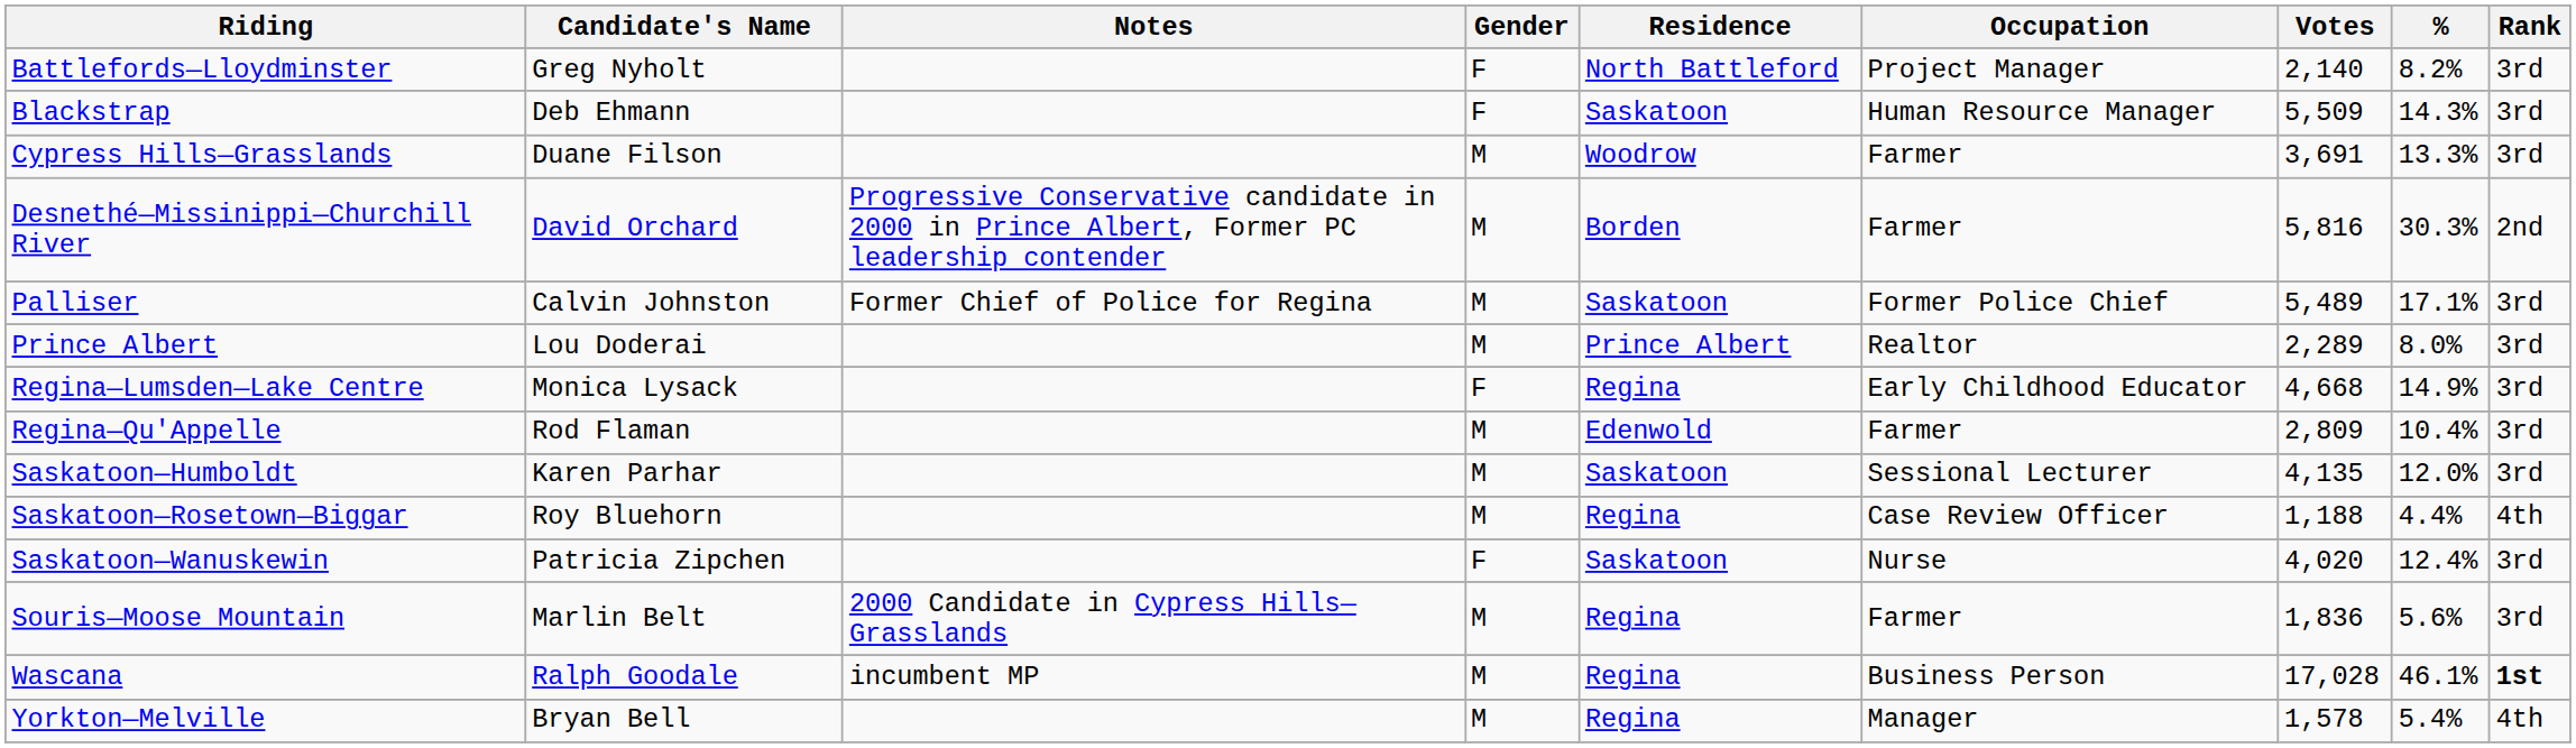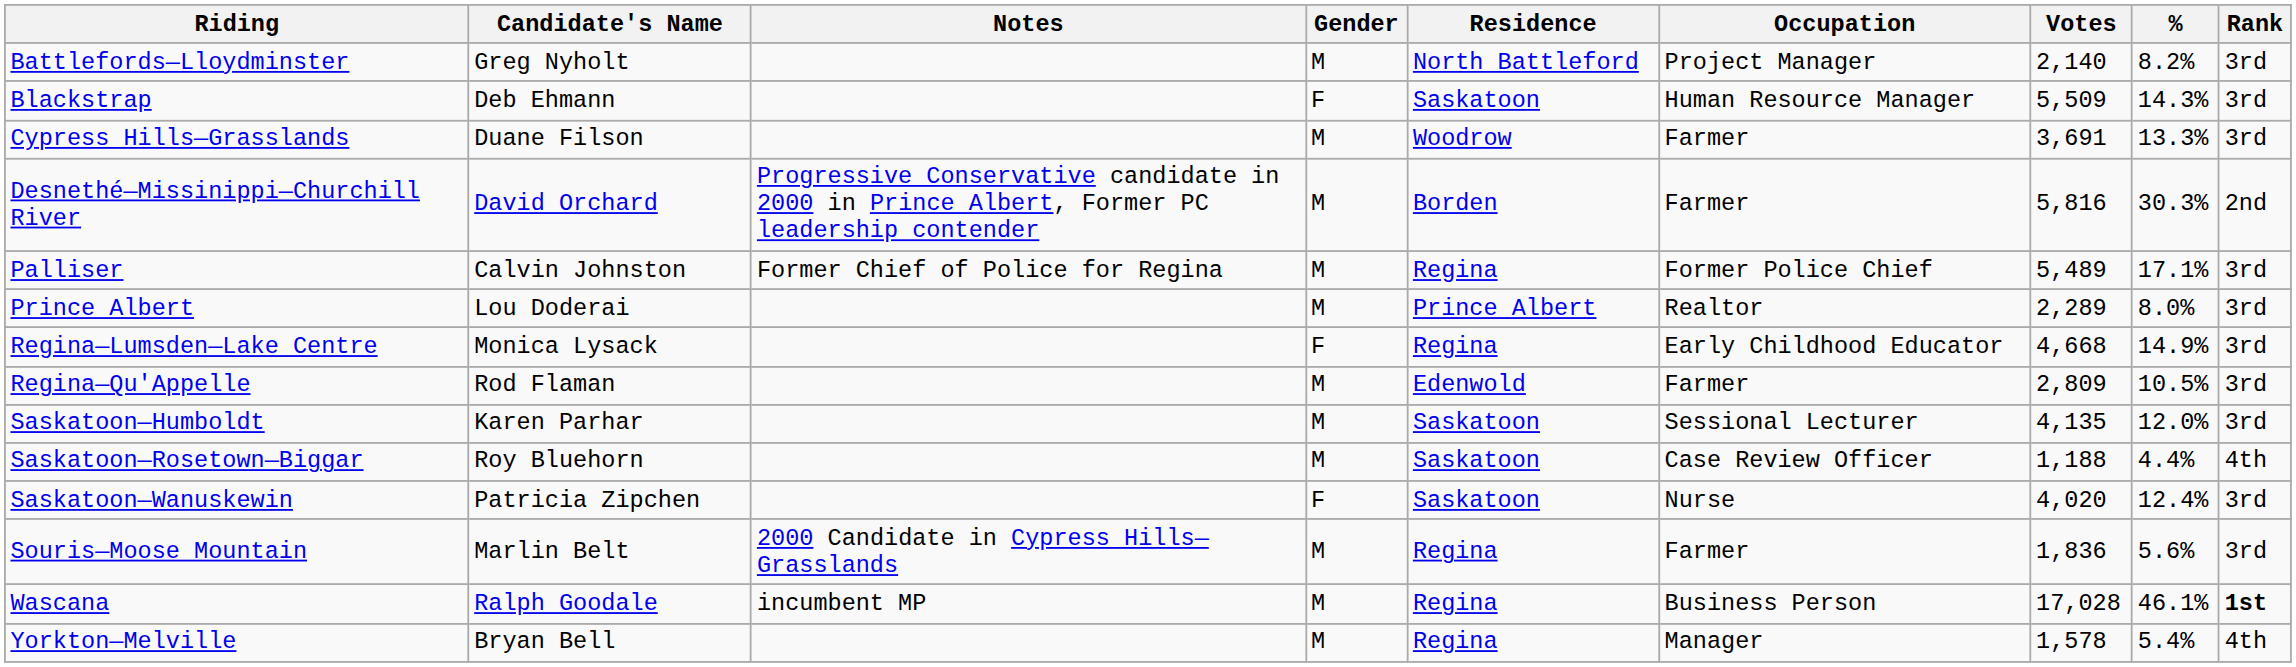Battlefords—Lloydminster | Gender: F -> M
Palliser | Residence: Saskatoon -> Regina
Regina—Qu'Appelle | %: 10.4% -> 10.5%
Saskatoon—Rosetown—Biggar | Residence: Regina -> Saskatoon
